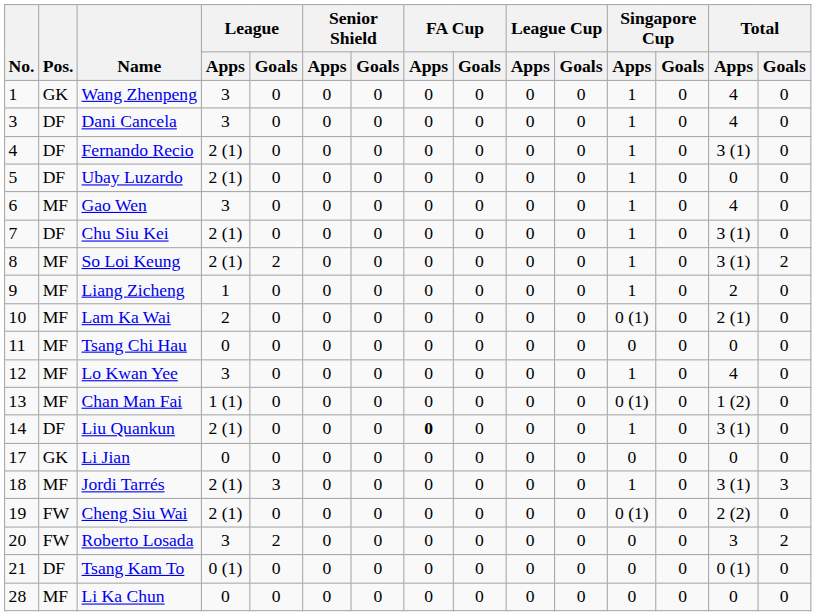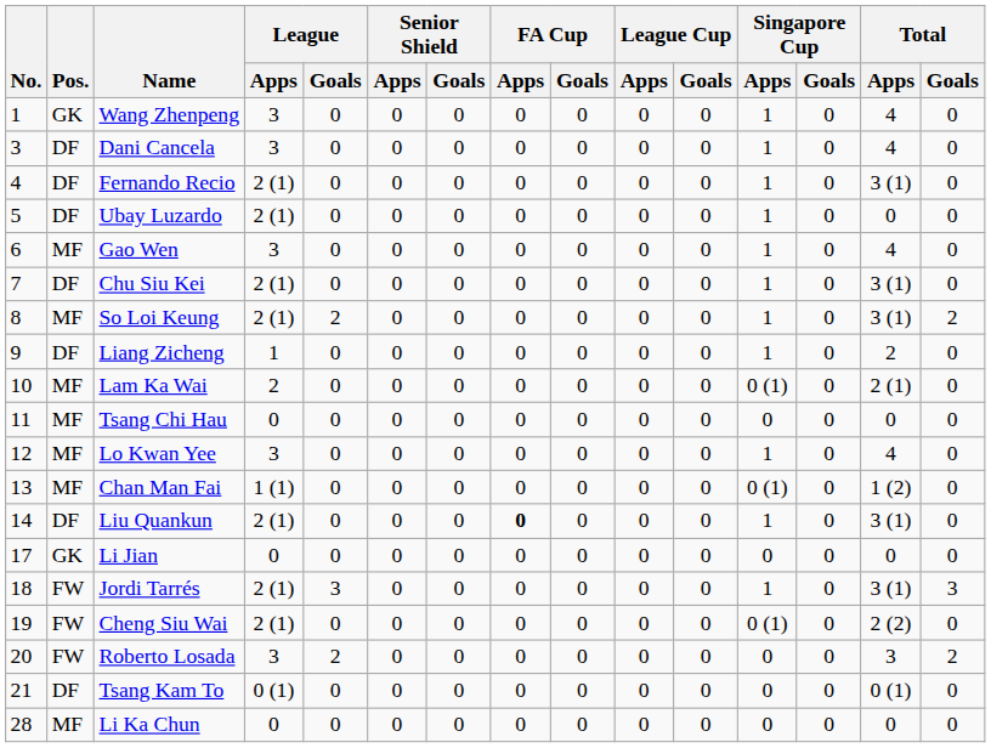Liang Zicheng | Pos.: MF -> DF
Jordi Tarrés | Pos.: MF -> FW
